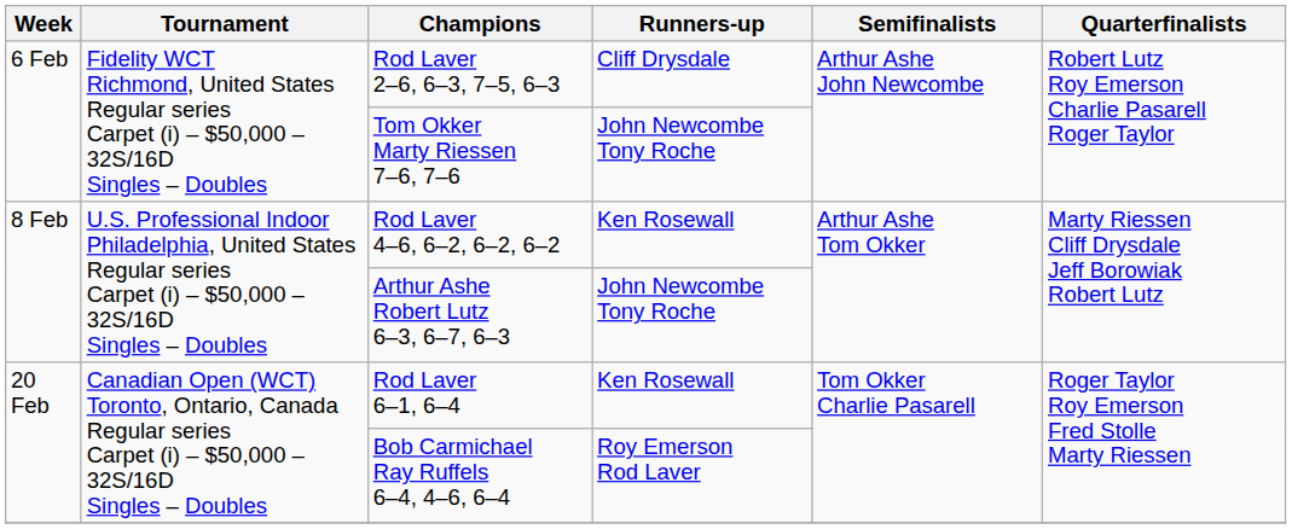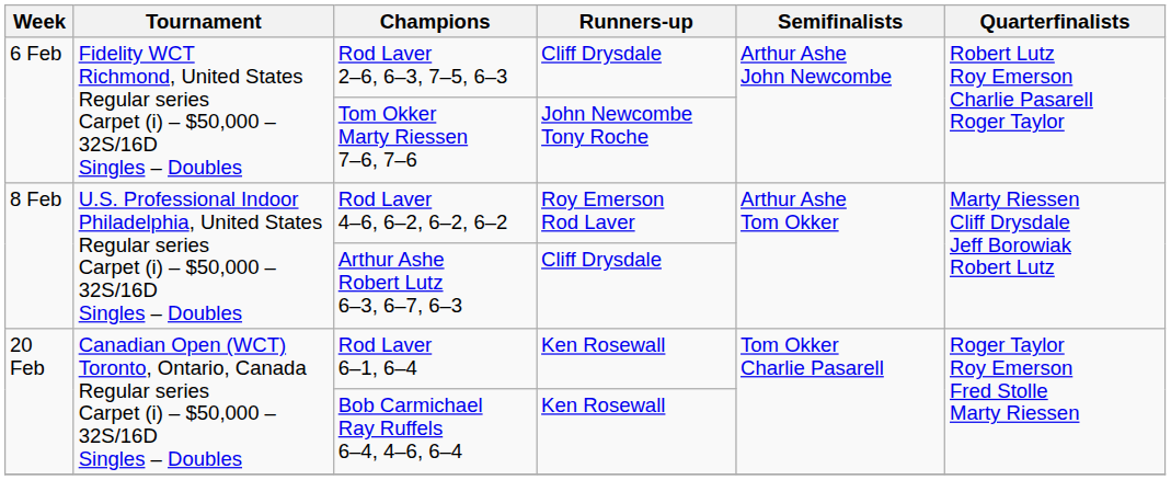Rod Laver 4–6, 6–2, 6–2, 6–2 | Runners-up: Ken Rosewall -> Roy Emerson Rod Laver
Arthur Ashe Robert Lutz 6–3, 6–7, 6–3 | Runners-up: John Newcombe Tony Roche -> Cliff Drysdale
Bob Carmichael Ray Ruffels 6–4, 4–6, 6–4 | Runners-up: Roy Emerson Rod Laver -> Ken Rosewall
